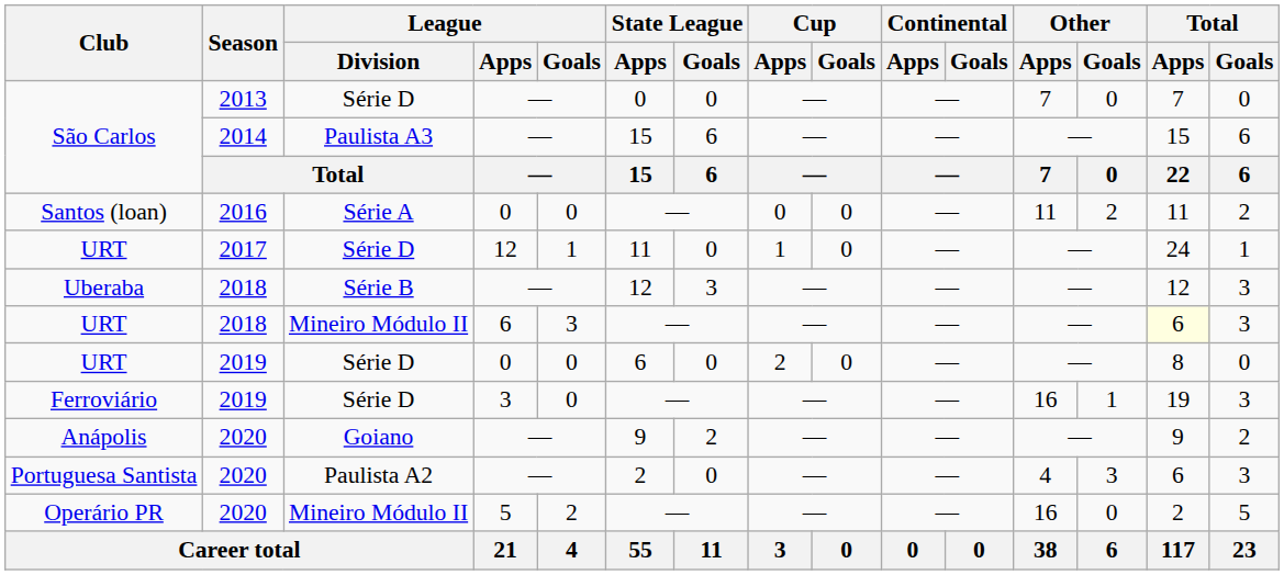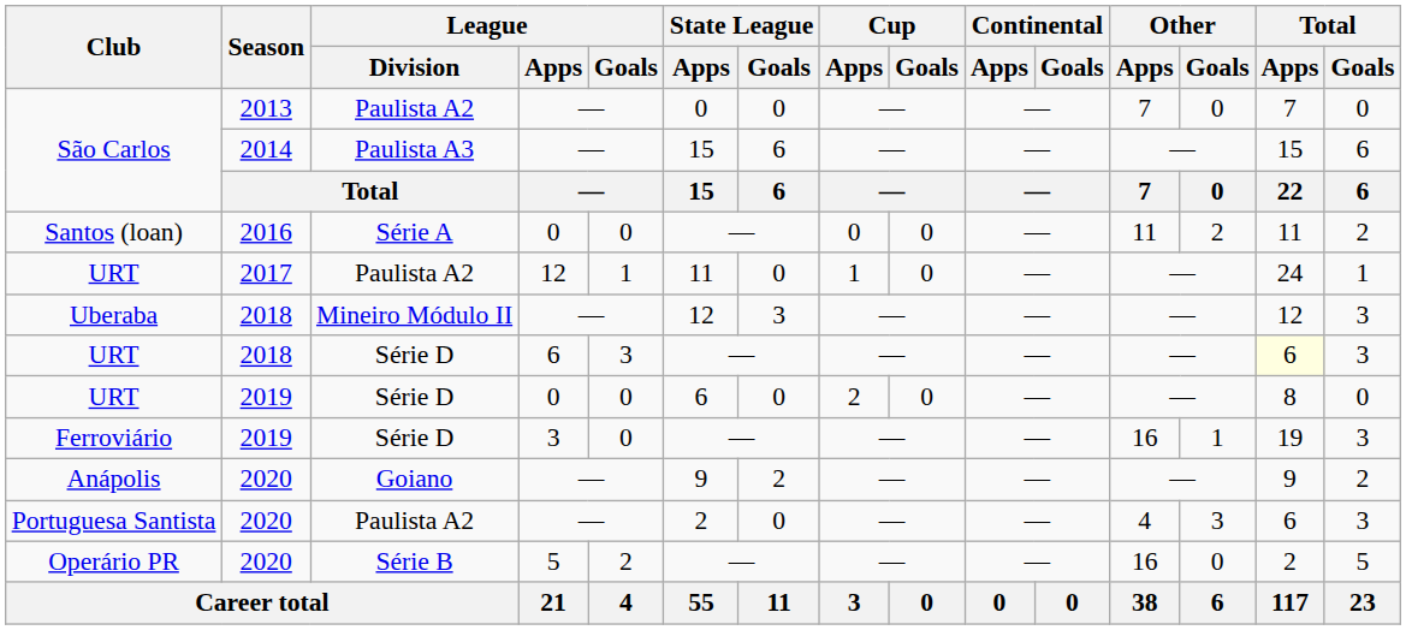São Carlos / 2013 | League / Division: Série D -> Paulista A2
URT / 2017 | League / Division: Série D -> Paulista A2
Uberaba | League / Division: Série B -> Mineiro Módulo II
URT / 2018 | League / Division: Mineiro Módulo II -> Série D
Operário PR | League / Division: Mineiro Módulo II -> Série B
